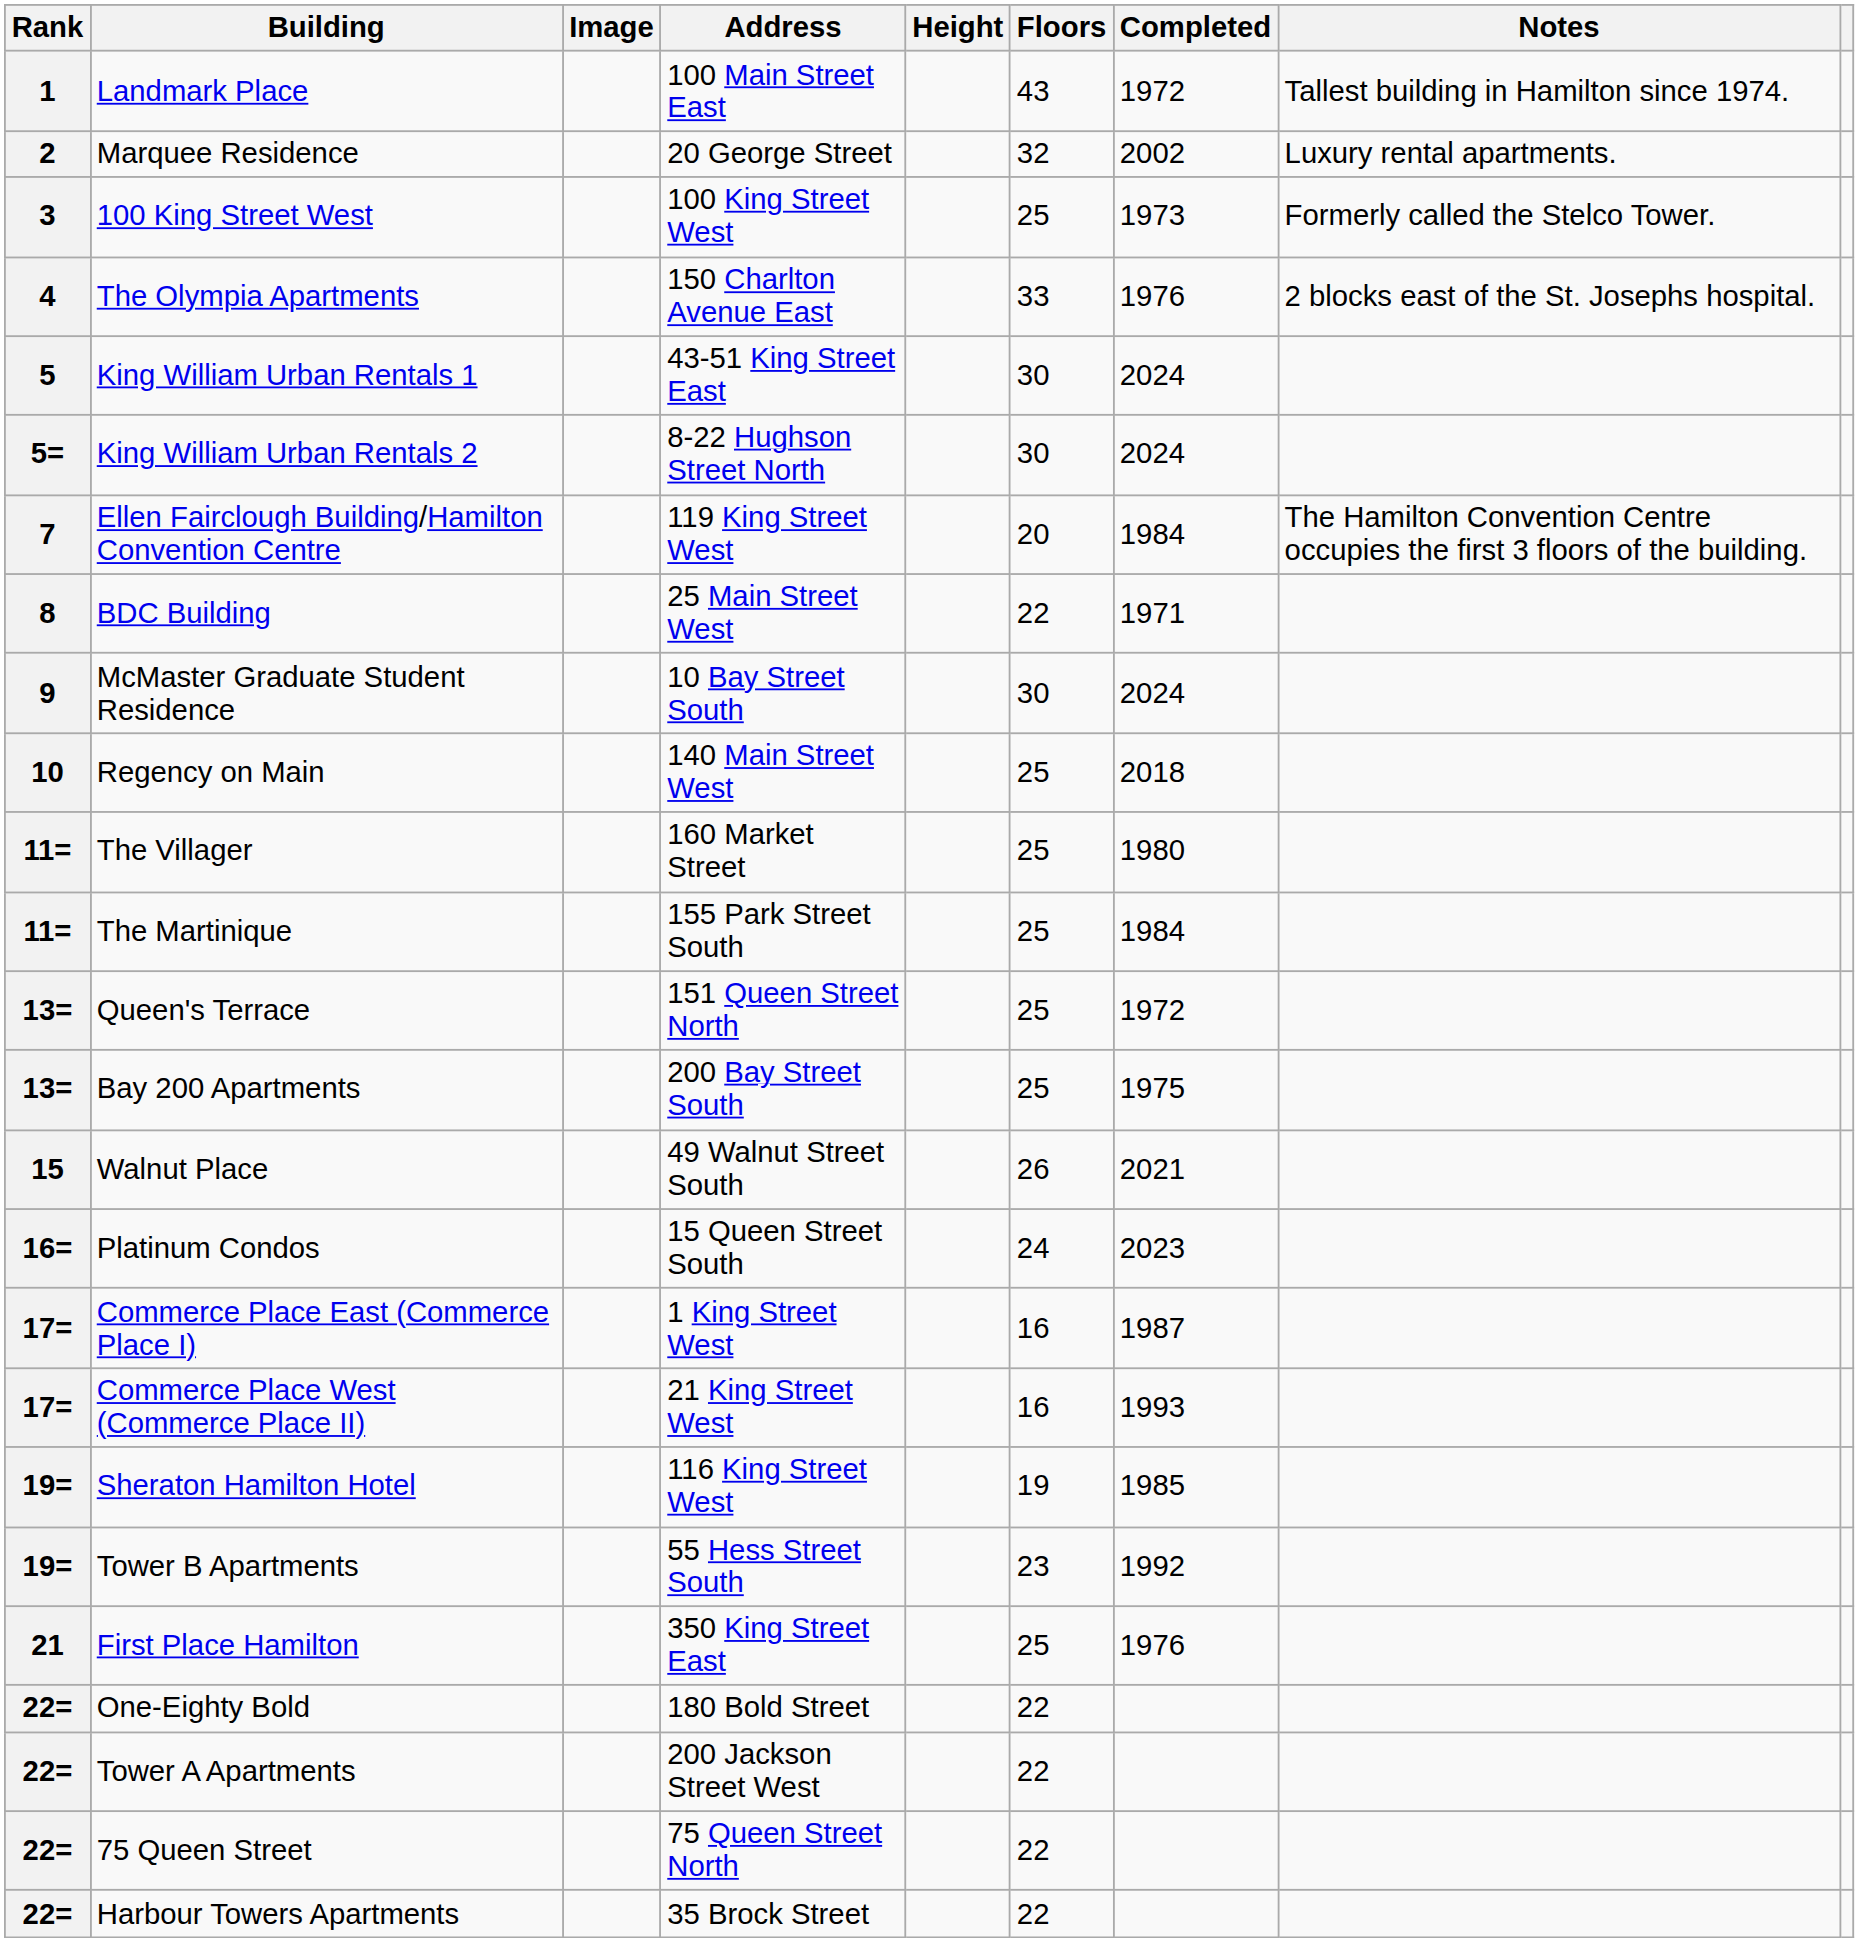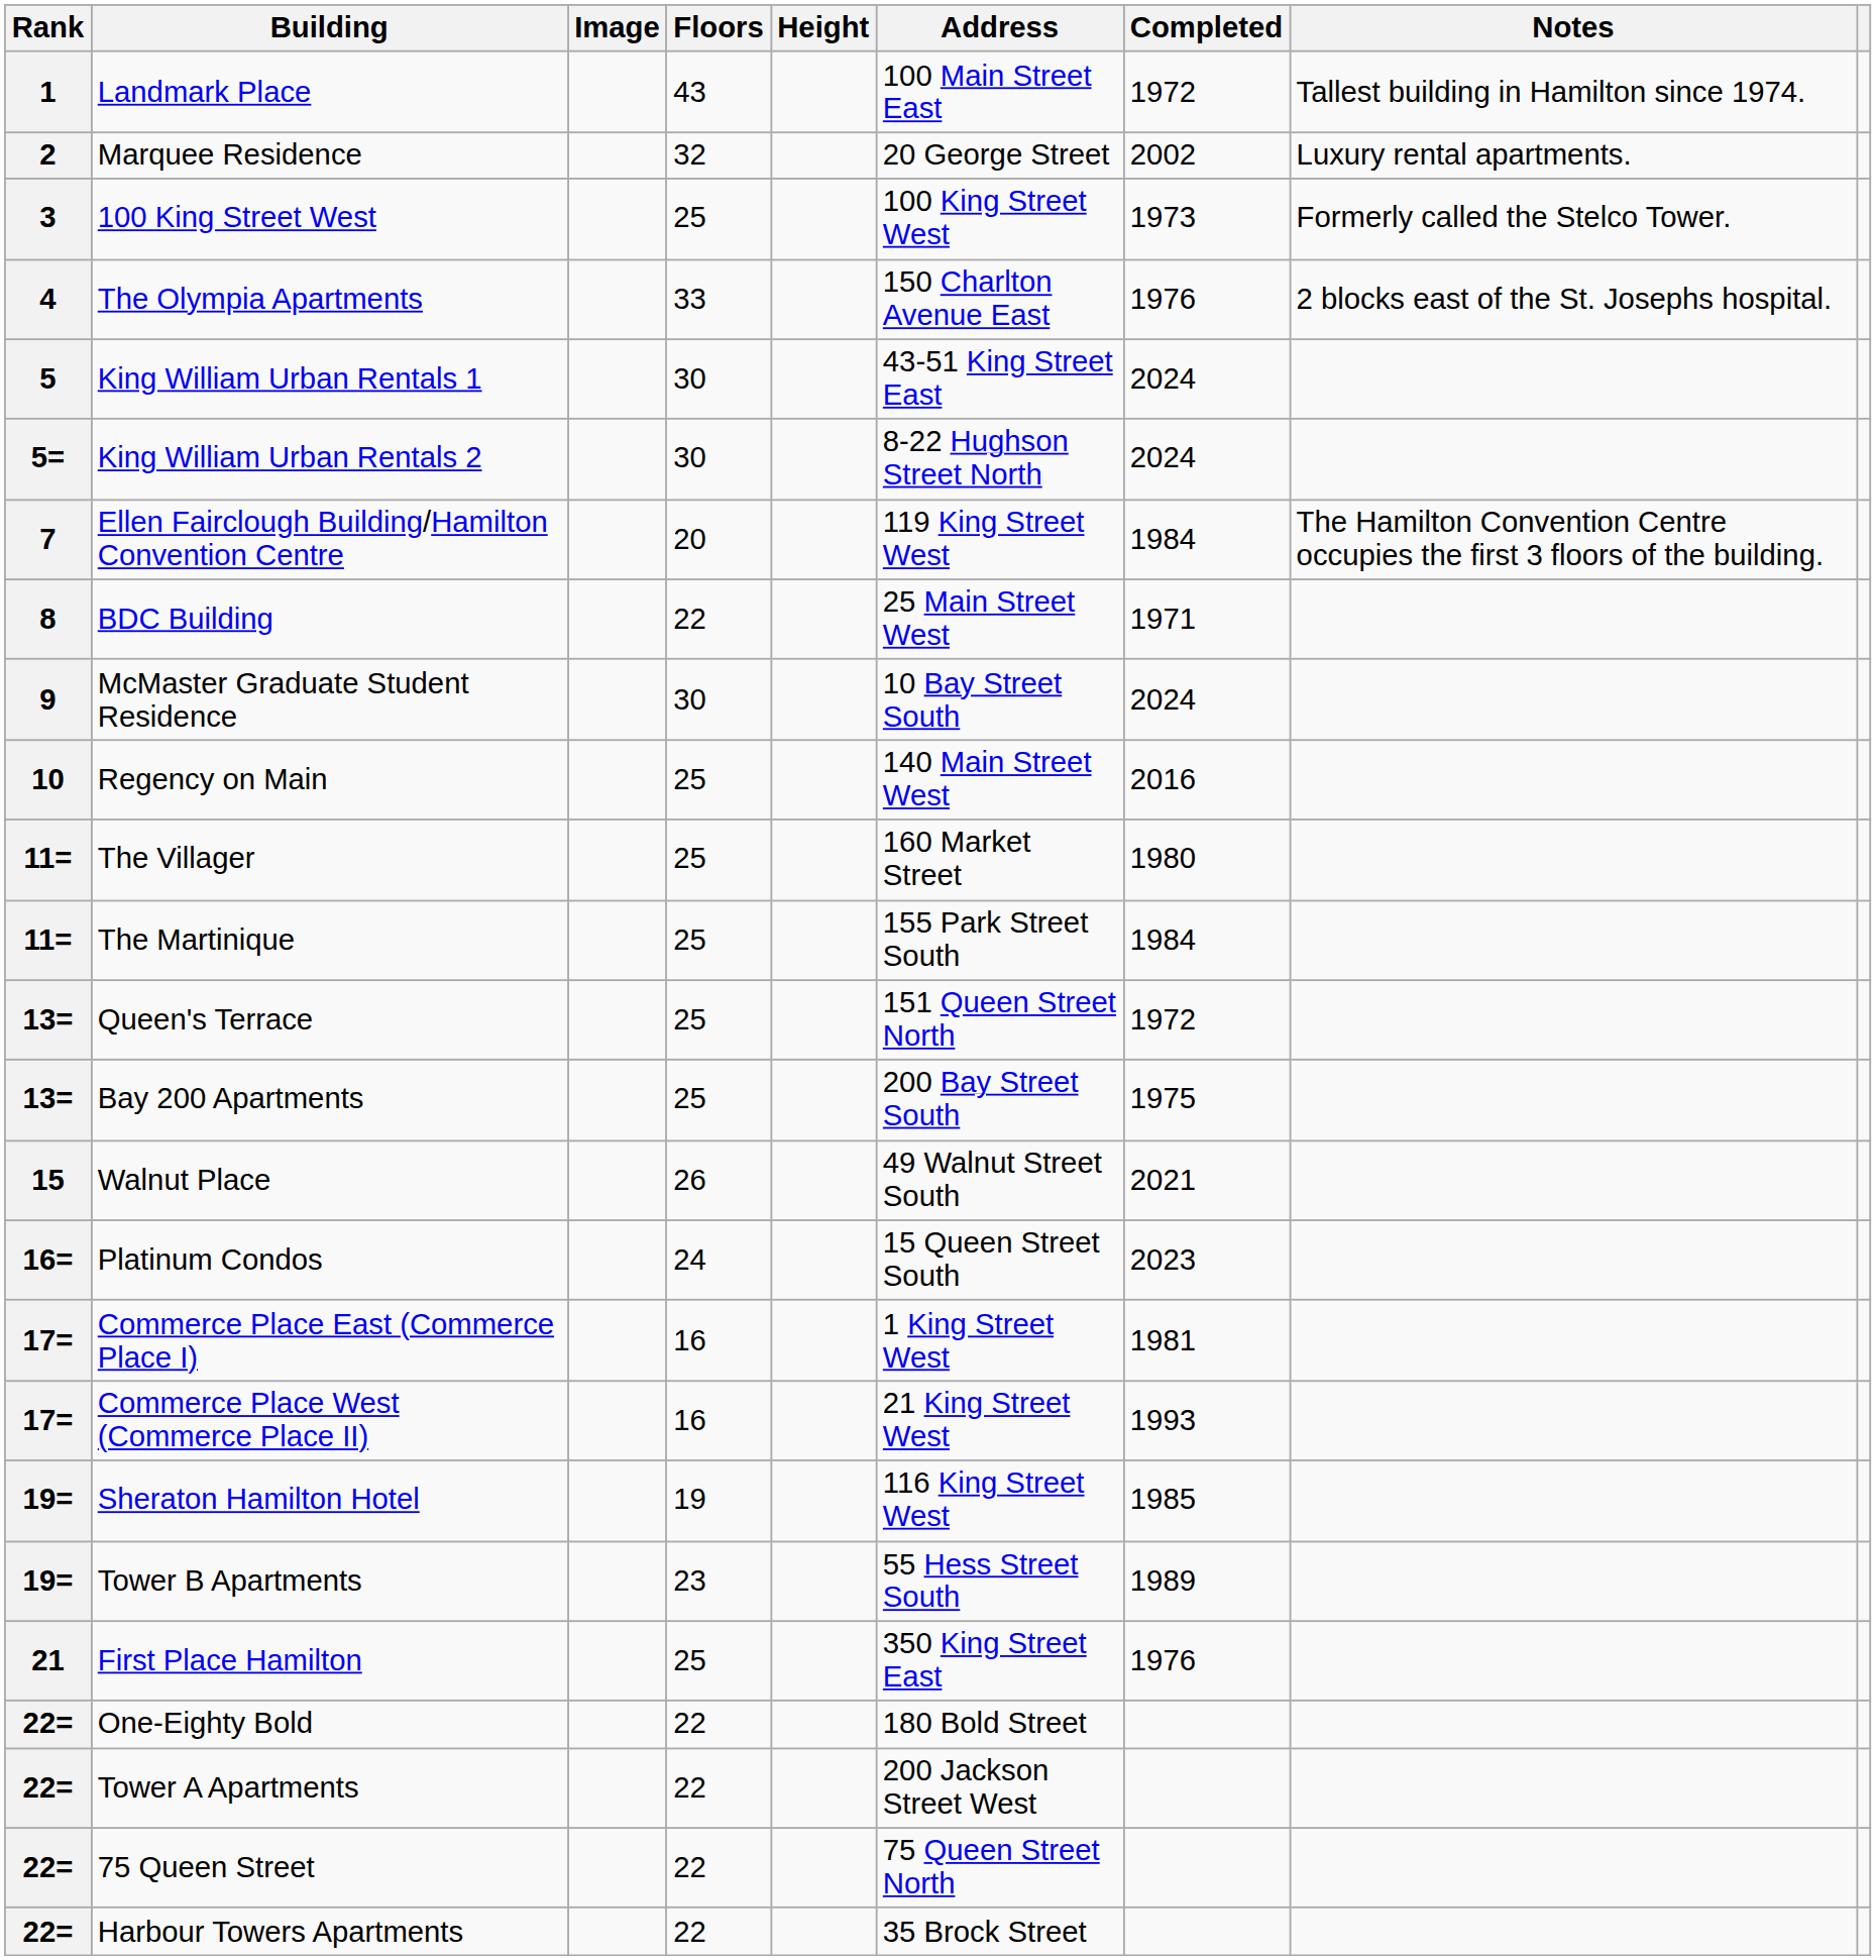columns swapped: Address <-> Floors
Regency on Main | Completed: 2018 -> 2016
Commerce Place East (Commerce Place I) | Completed: 1987 -> 1981
Tower B Apartments | Completed: 1992 -> 1989
